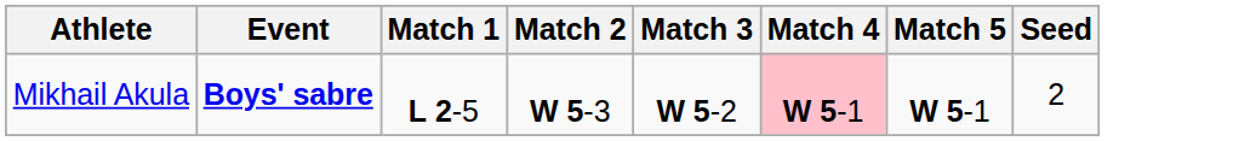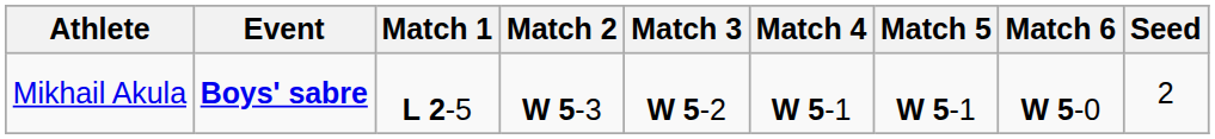+ column: Match 6 | W 5-0
Mikhail Akula | Match 4: pink background -> no background
